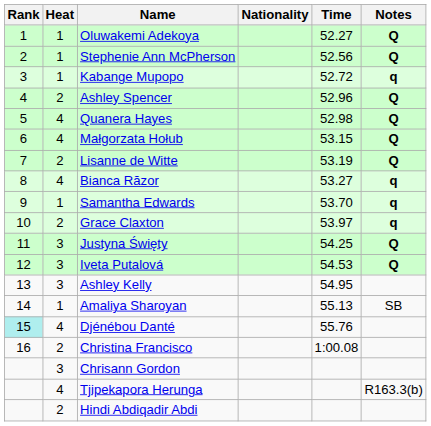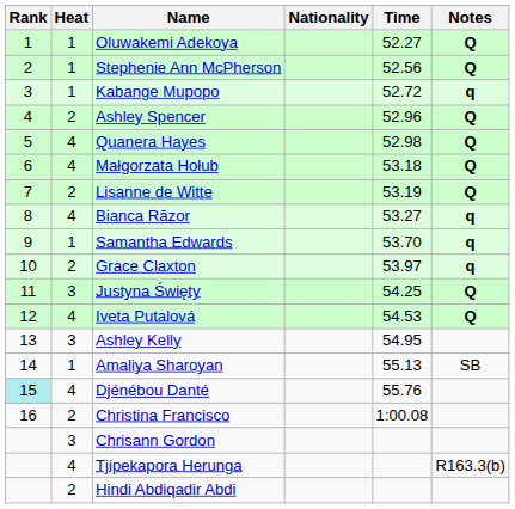Małgorzata Hołub | Time: 53.15 -> 53.18
Iveta Putalová | Heat: 3 -> 4
